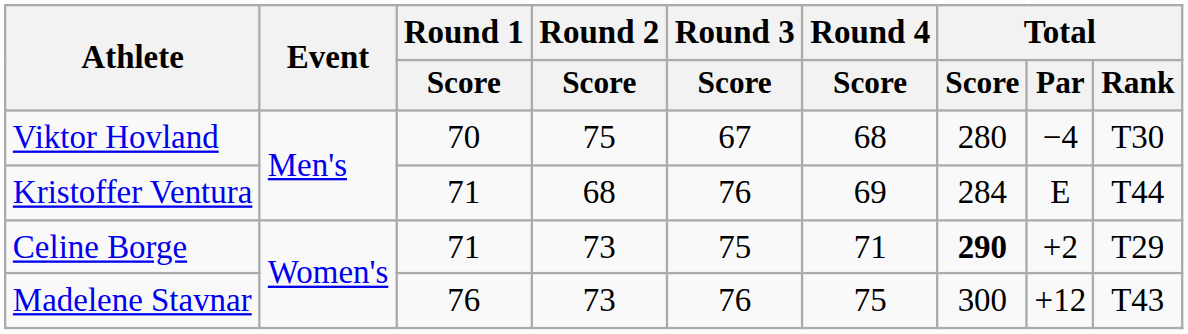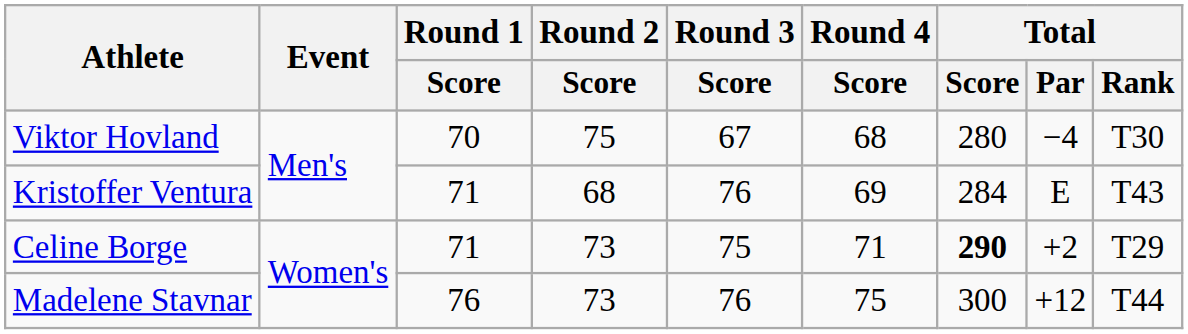Kristoffer Ventura | Total / Rank: T44 -> T43
Madelene Stavnar | Total / Rank: T43 -> T44
